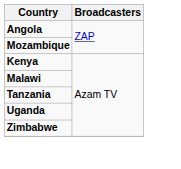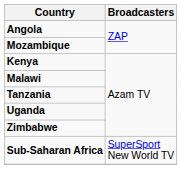+ row: Sub-Saharan Africa | SuperSport New World TV
